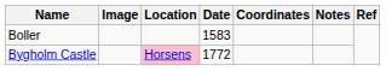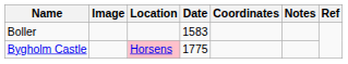Bygholm Castle | Date: 1772 -> 1775
